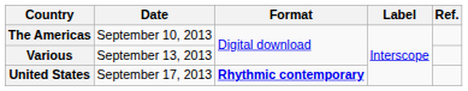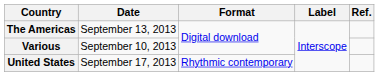The Americas | Date: September 10, 2013 -> September 13, 2013
Various | Date: September 13, 2013 -> September 10, 2013
United States | Format: bold -> normal
